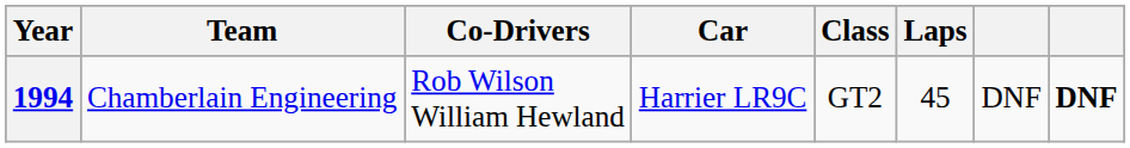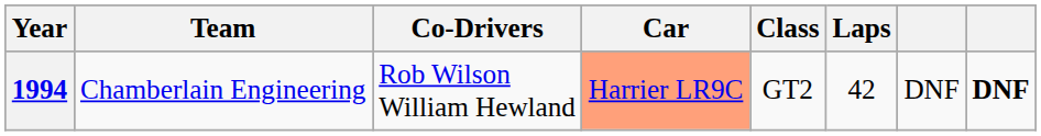1994 | Car: no background -> lightsalmon background
1994 | Laps: 45 -> 42
